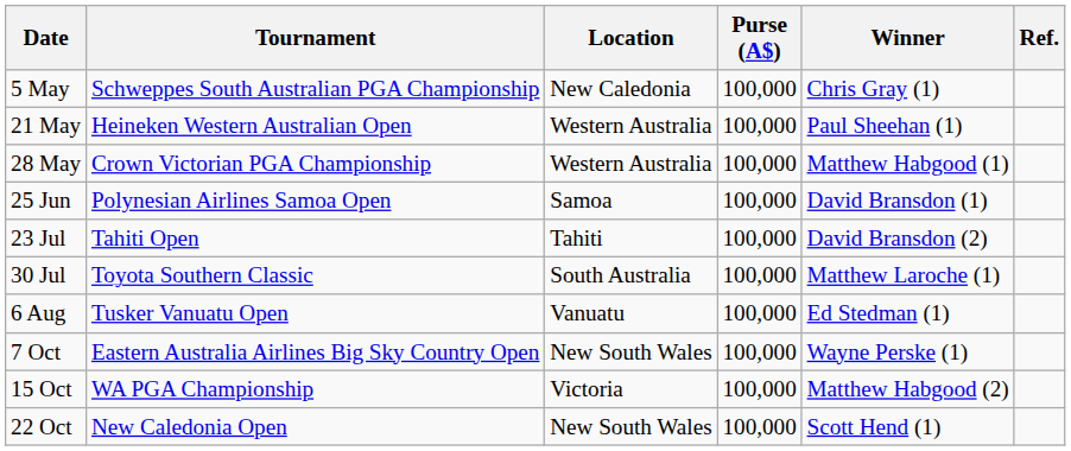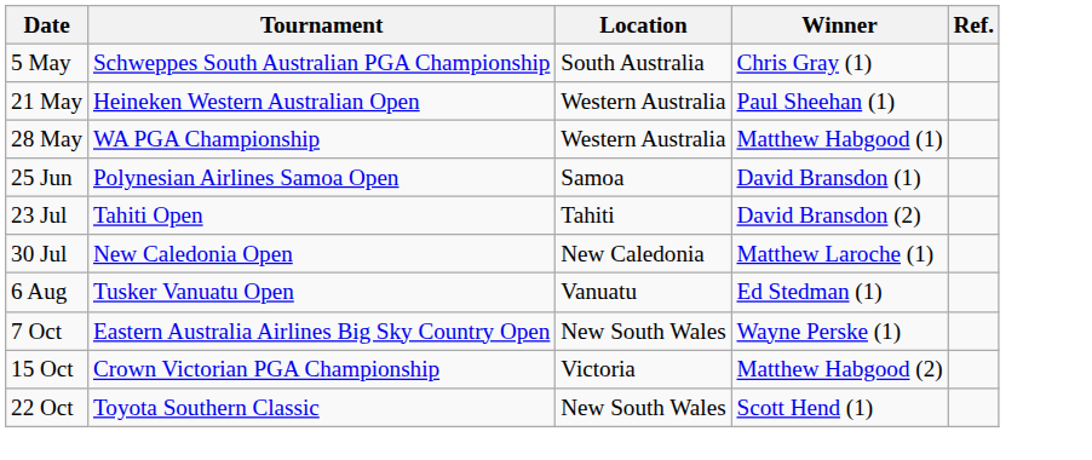- column: Purse (A$) | 100,000 | 100,000 | 100,000 | 100,000 | 100,000 | 100,000 | 100,000 | 100,000 | 100,000 | 100,000
5 May | Location: New Caledonia -> South Australia
28 May | Tournament: Crown Victorian PGA Championship -> WA PGA Championship
30 Jul | Tournament: Toyota Southern Classic -> New Caledonia Open
30 Jul | Location: South Australia -> New Caledonia
15 Oct | Tournament: WA PGA Championship -> Crown Victorian PGA Championship
22 Oct | Tournament: New Caledonia Open -> Toyota Southern Classic
